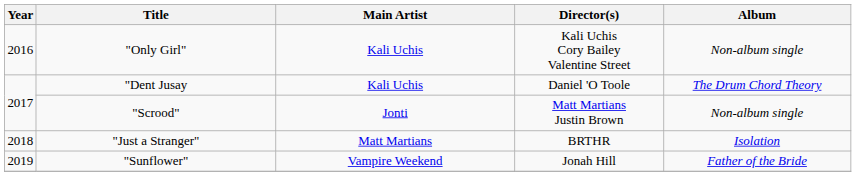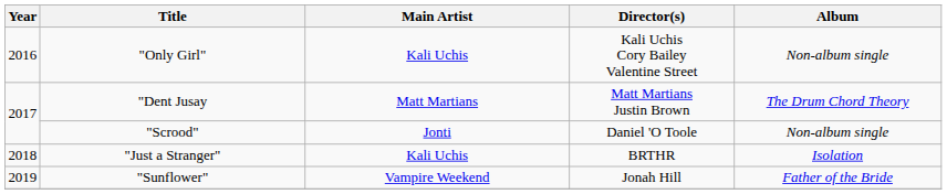"Dent Jusay | Main Artist: Kali Uchis -> Matt Martians
"Dent Jusay | Director(s): Daniel 'O Toole -> Matt Martians Justin Brown
"Scrood" | Director(s): Matt Martians Justin Brown -> Daniel 'O Toole
"Just a Stranger" | Main Artist: Matt Martians -> Kali Uchis
